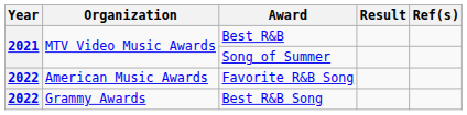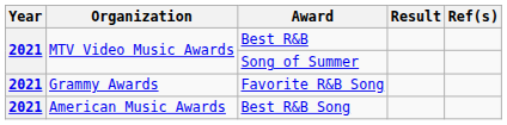Favorite R&B Song | Year: 2022 -> 2021
Favorite R&B Song | Organization: American Music Awards -> Grammy Awards
Best R&B Song | Year: 2022 -> 2021
Best R&B Song | Organization: Grammy Awards -> American Music Awards
